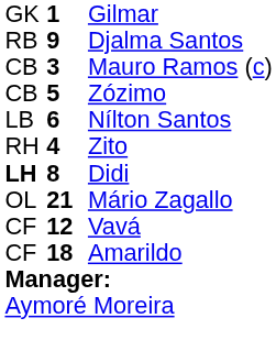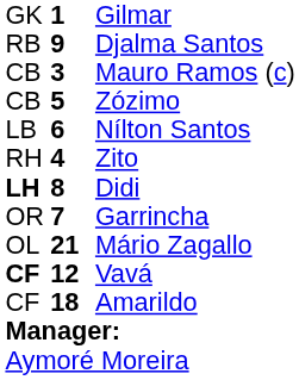+ row: OR | 7 | Garrincha
Vavá | column 1: normal -> bold
